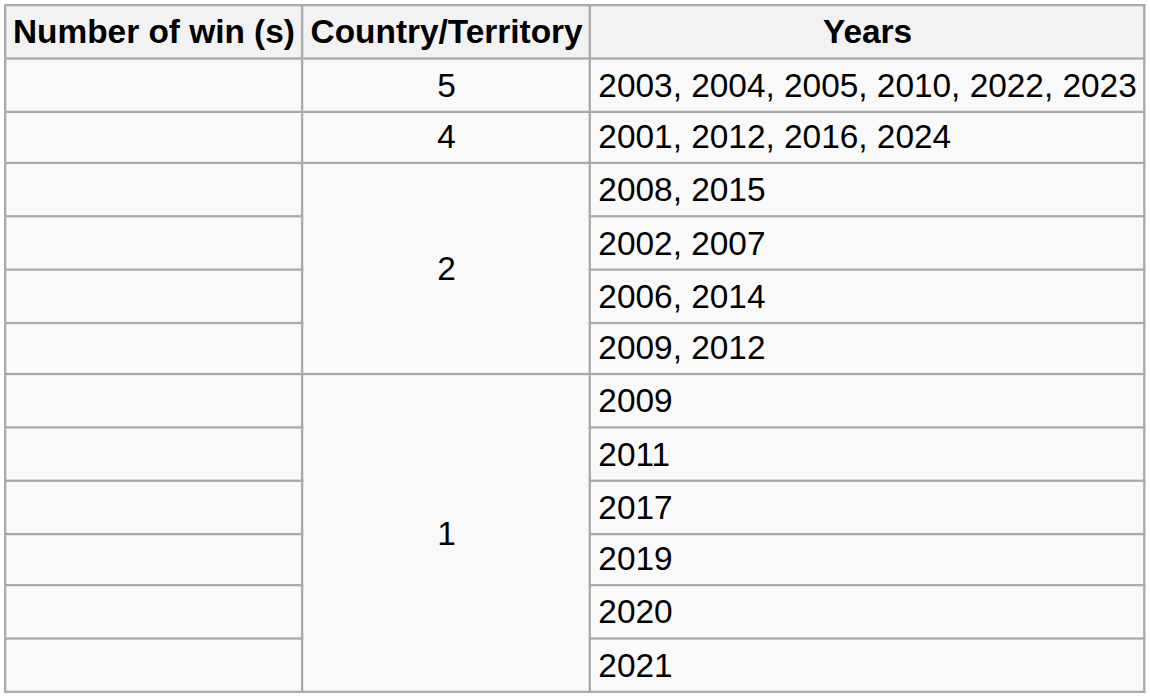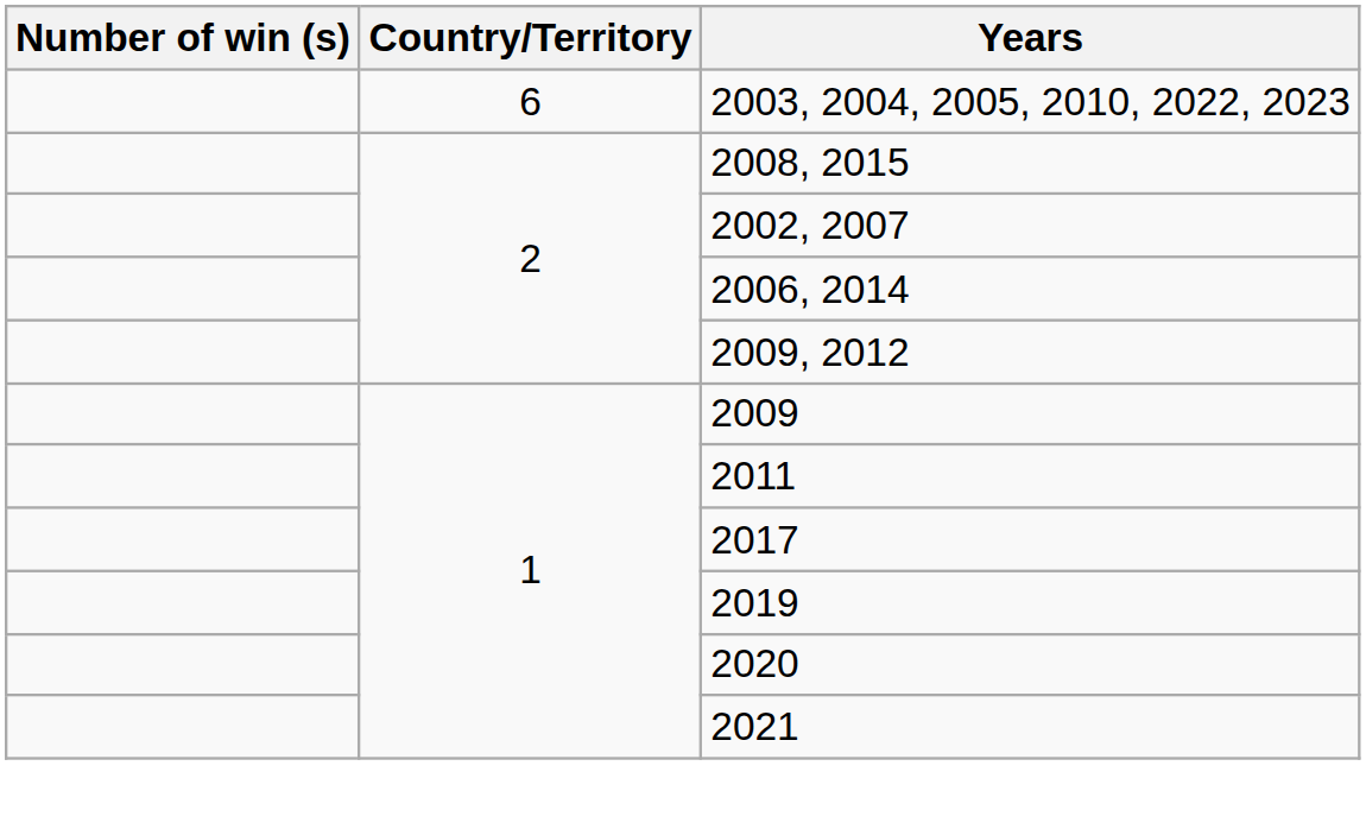2003, 2004, 2005, 2010, 2022, 2023 | Country/Territory: 5 -> 6
- row: 4 | 2001, 2012, 2016, 2024
